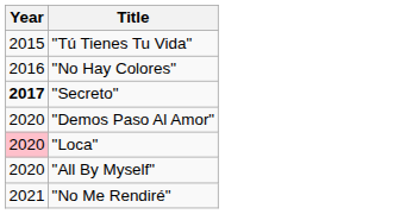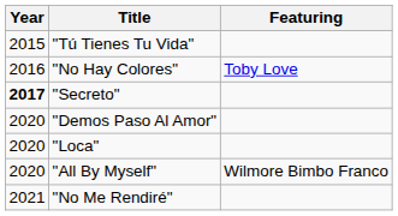+ column: Featuring | Toby Love | Wilmore Bimbo Franco
"Loca" | Year: pink background -> no background
